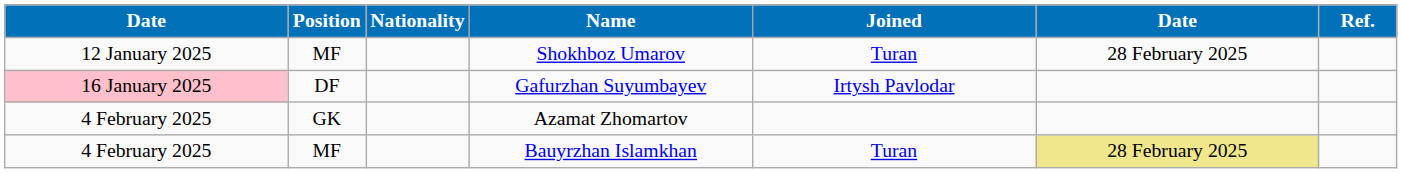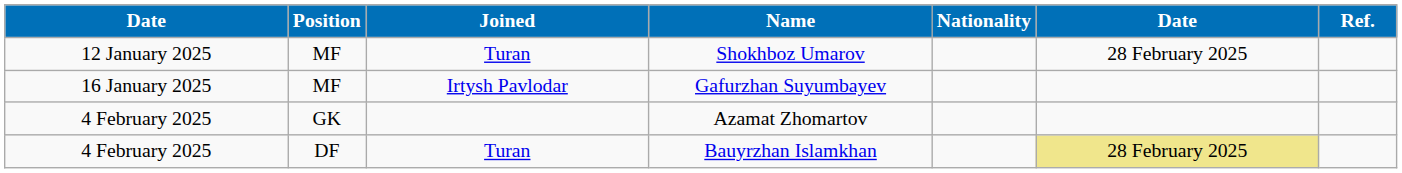columns swapped: Nationality <-> Joined
Gafurzhan Suyumbayev | column 1: pink background -> no background
Gafurzhan Suyumbayev | Position: DF -> MF
Bauyrzhan Islamkhan | Position: MF -> DF
